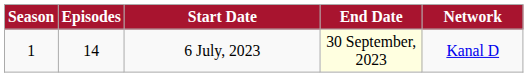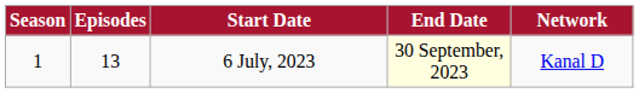6 July, 2023 | Episodes: 14 -> 13
